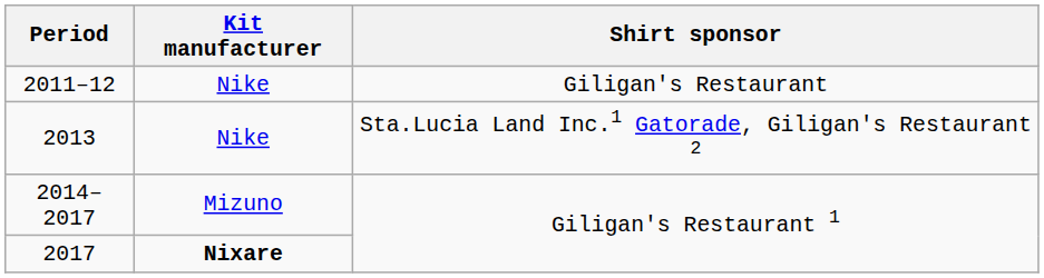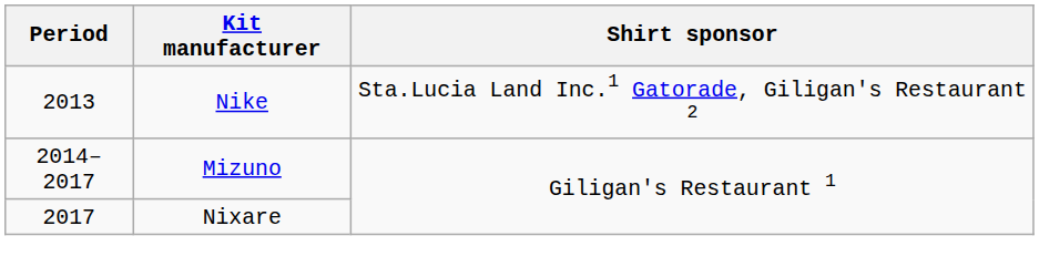- row: 2011–12 | Nike | Giligan's Restaurant
2017 | Kit manufacturer: bold -> normal
